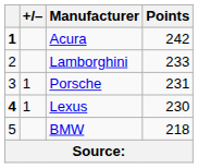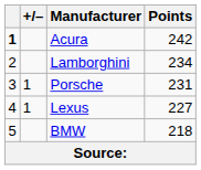Lamborghini | Points: 233 -> 234
Lexus | column 1: bold -> normal
Lexus | Points: 230 -> 227
